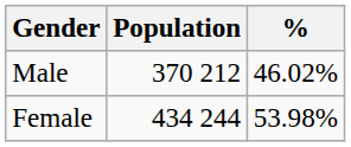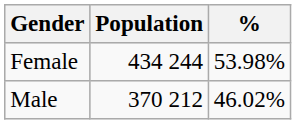rows swapped: Female <-> Male
